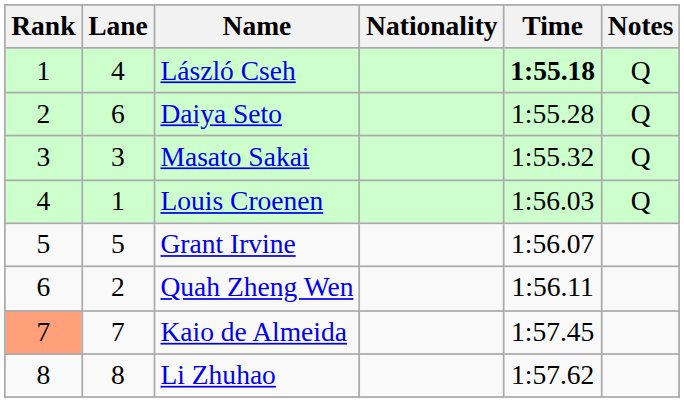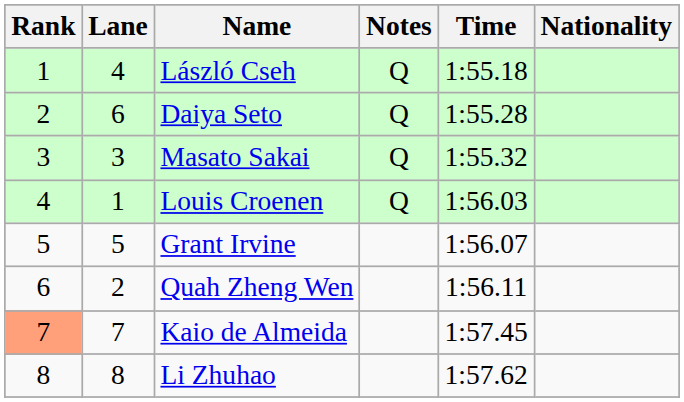columns swapped: Nationality <-> Notes
László Cseh | Time: bold -> normal
